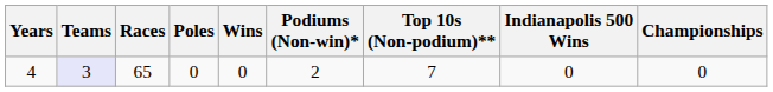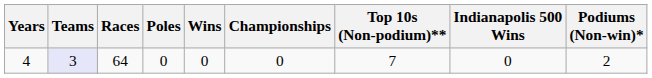columns swapped: Podiums (Non-win)* <-> Championships
4 | Races: 65 -> 64
